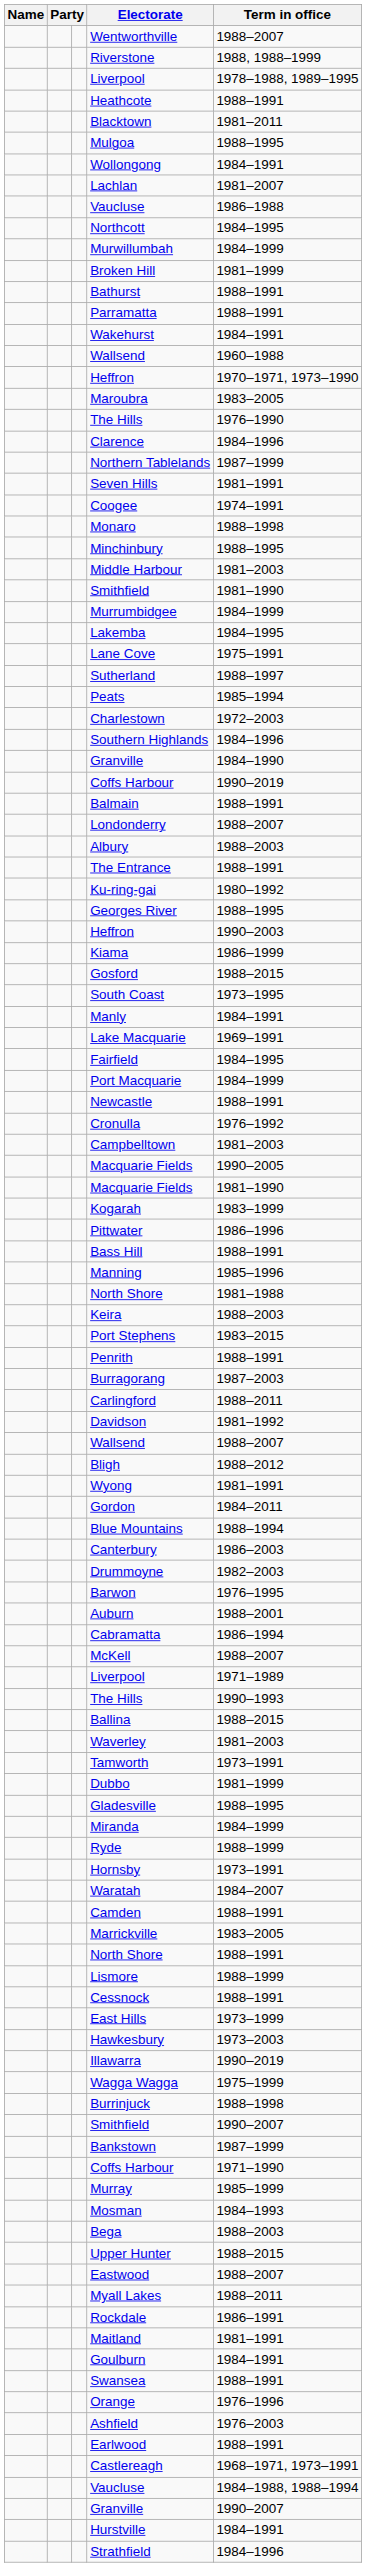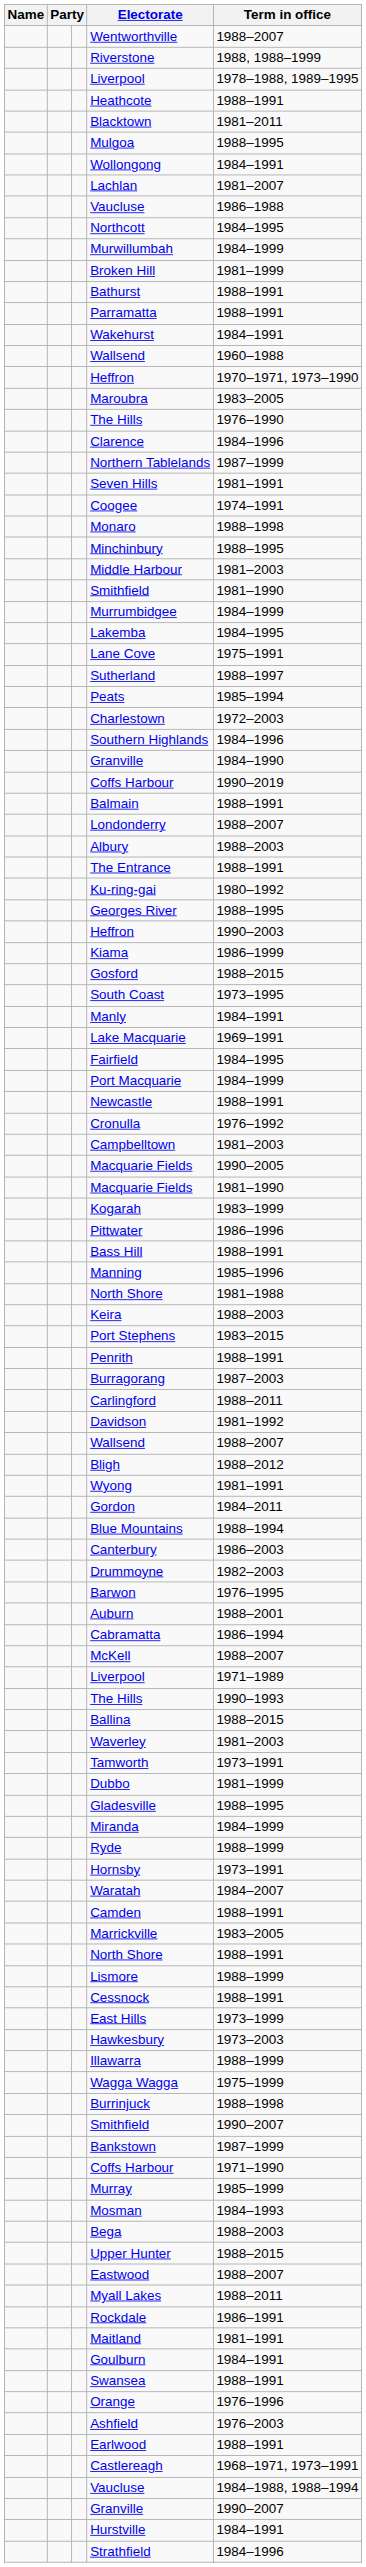Illawarra | Term in office: 1990–2019 -> 1988–1999
